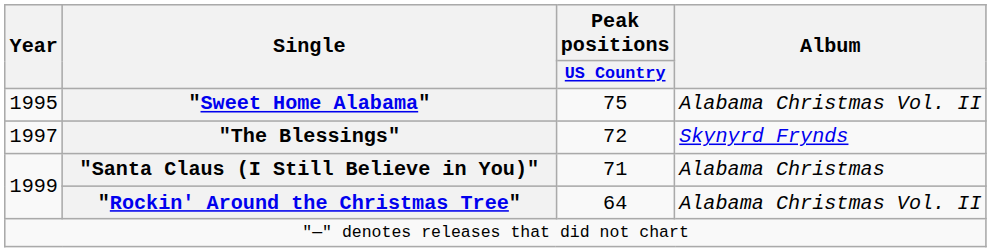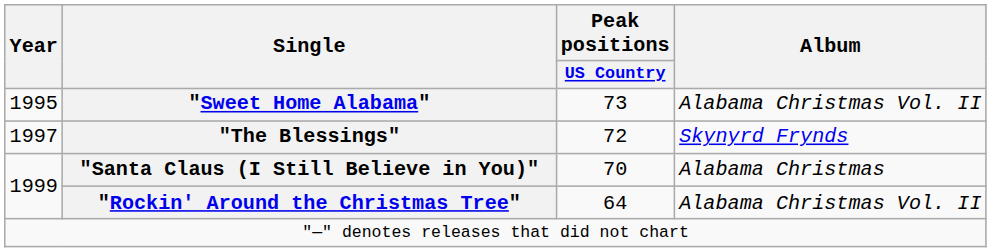"Sweet Home Alabama" | Peak positions / US Country: 75 -> 73
"Santa Claus (I Still Believe in You)" | Peak positions / US Country: 71 -> 70
